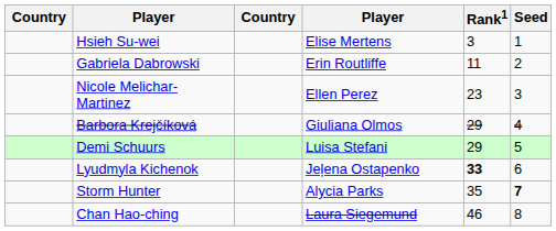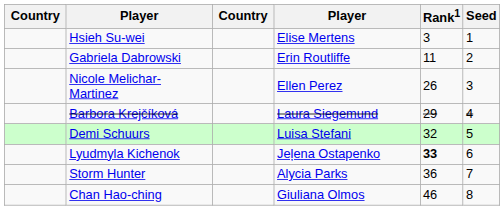Nicole Melichar-Martinez | Rank1: 23 -> 26
Barbora Krejčíková | column 4: Giuliana Olmos -> Laura Siegemund
Demi Schuurs | Rank1: 29 -> 32
Storm Hunter | Rank1: 35 -> 36
Storm Hunter | Seed: bold -> normal
Chan Hao-ching | column 4: Laura Siegemund -> Giuliana Olmos
